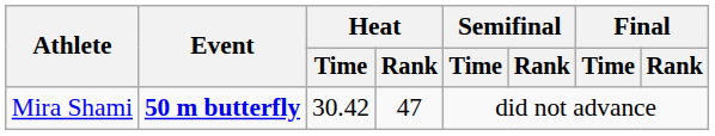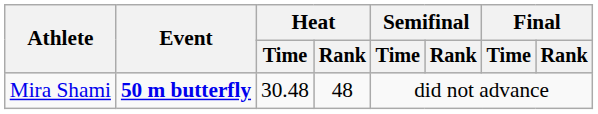Mira Shami | Heat / Time: 30.42 -> 30.48
Mira Shami | Heat / Rank: 47 -> 48
